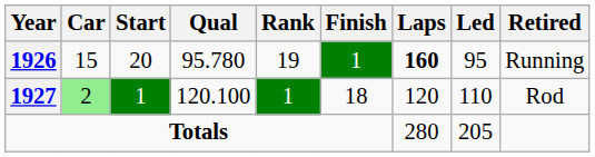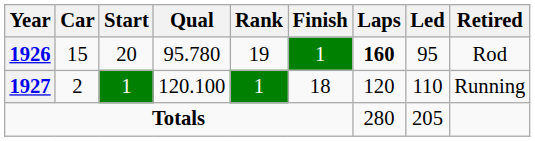1926 | Retired: Running -> Rod
1927 | Car: lightgreen background -> no background
1927 | Retired: Rod -> Running
